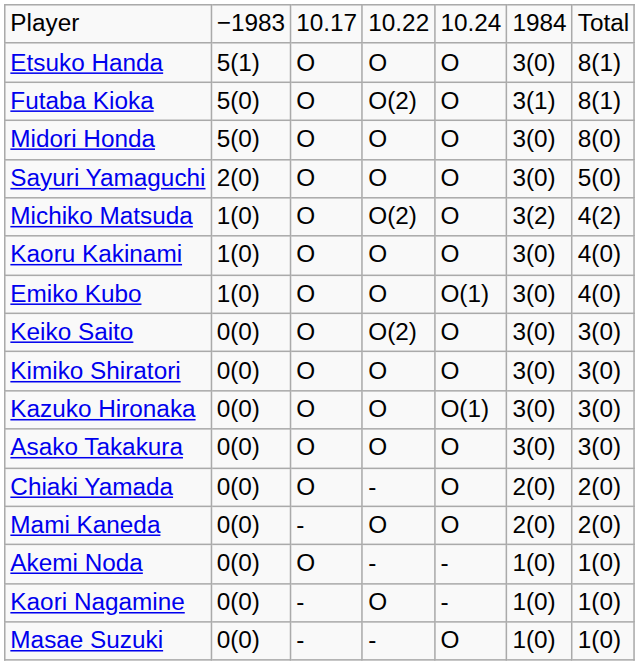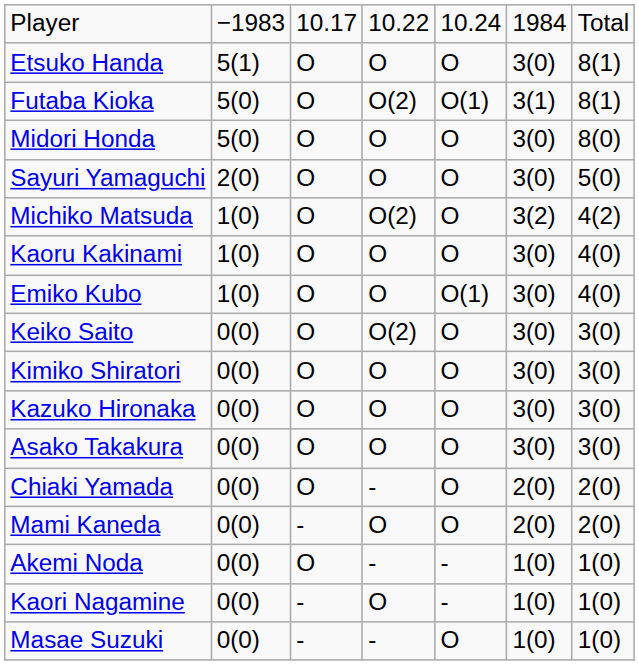Futaba Kioka | column 5: O -> O(1)
Kazuko Hironaka | column 5: O(1) -> O
